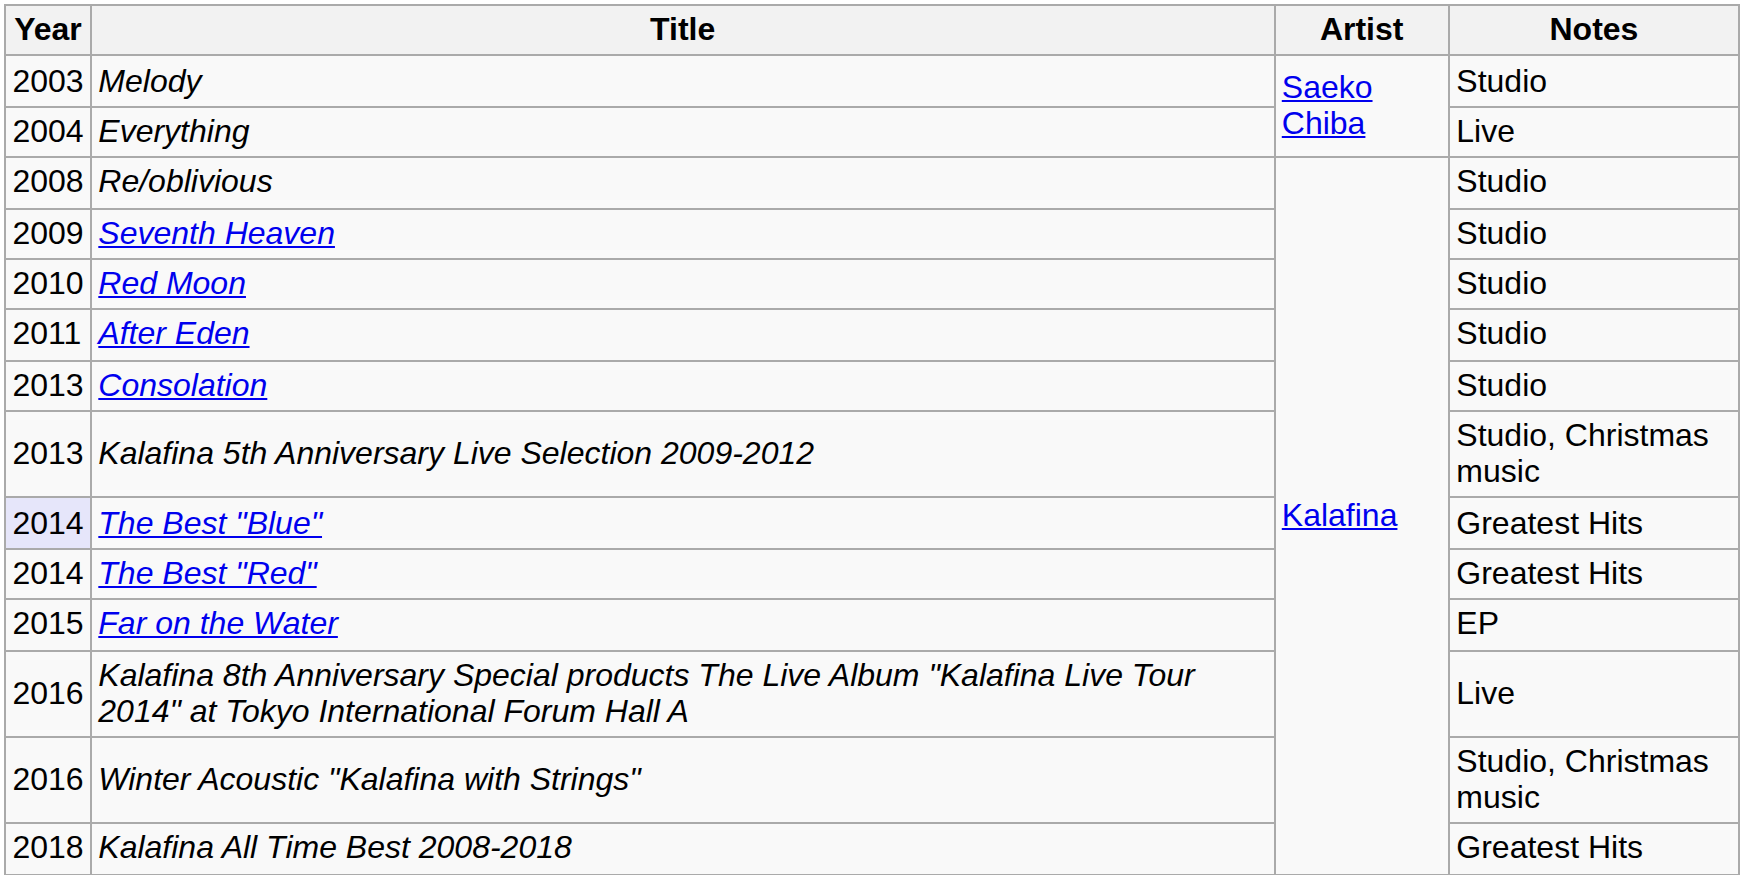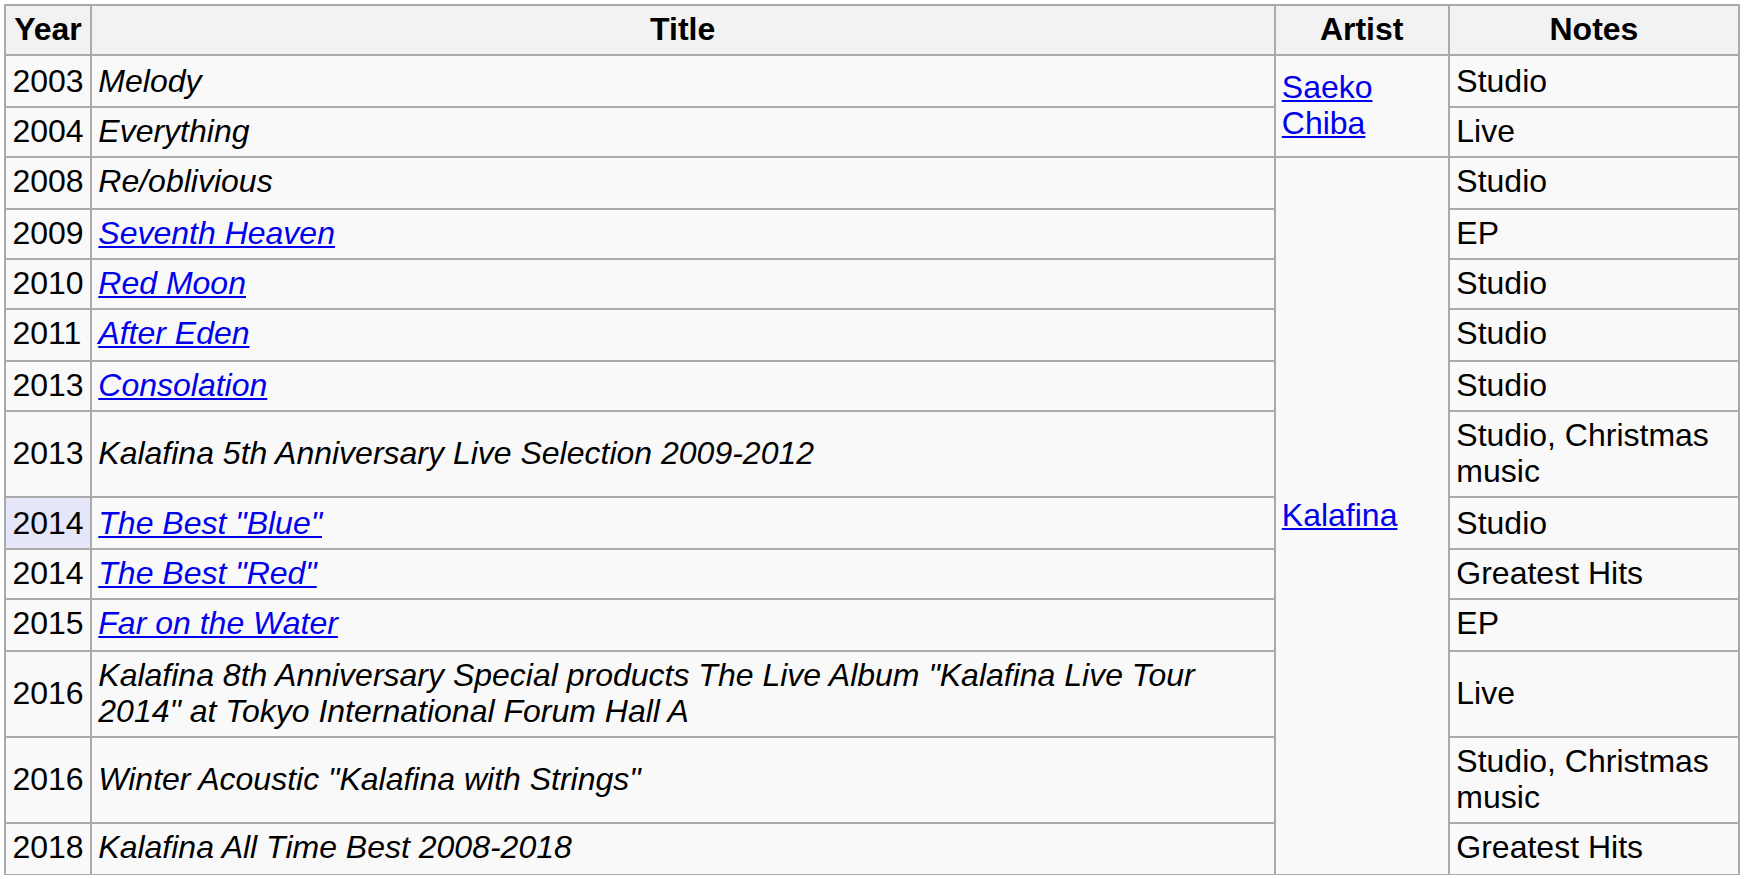Seventh Heaven | Notes: Studio -> EP
The Best "Blue" | Notes: Greatest Hits -> Studio
